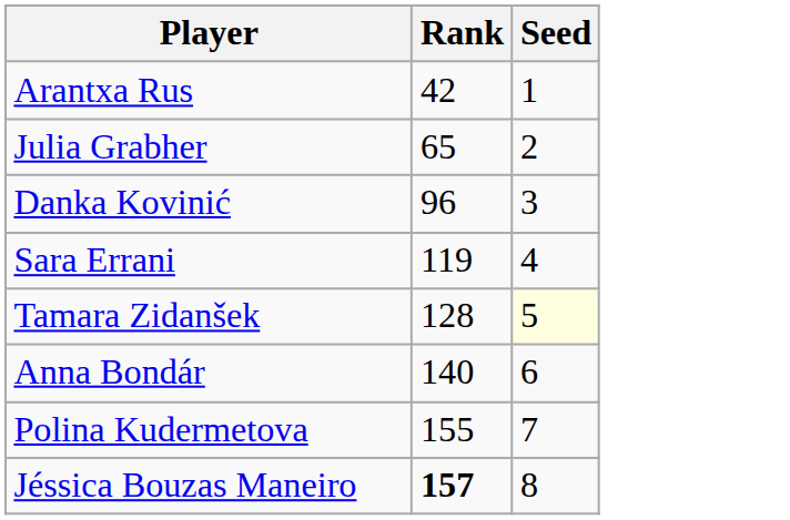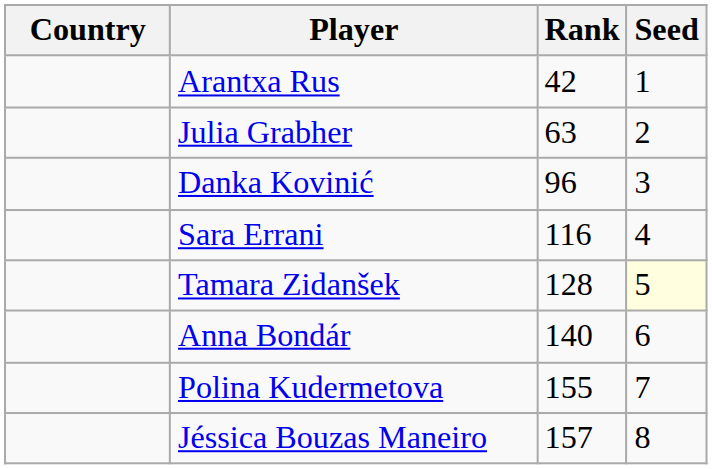+ column: Country
Julia Grabher | Rank: 65 -> 63
Sara Errani | Rank: 119 -> 116
Jéssica Bouzas Maneiro | Rank: bold -> normal
